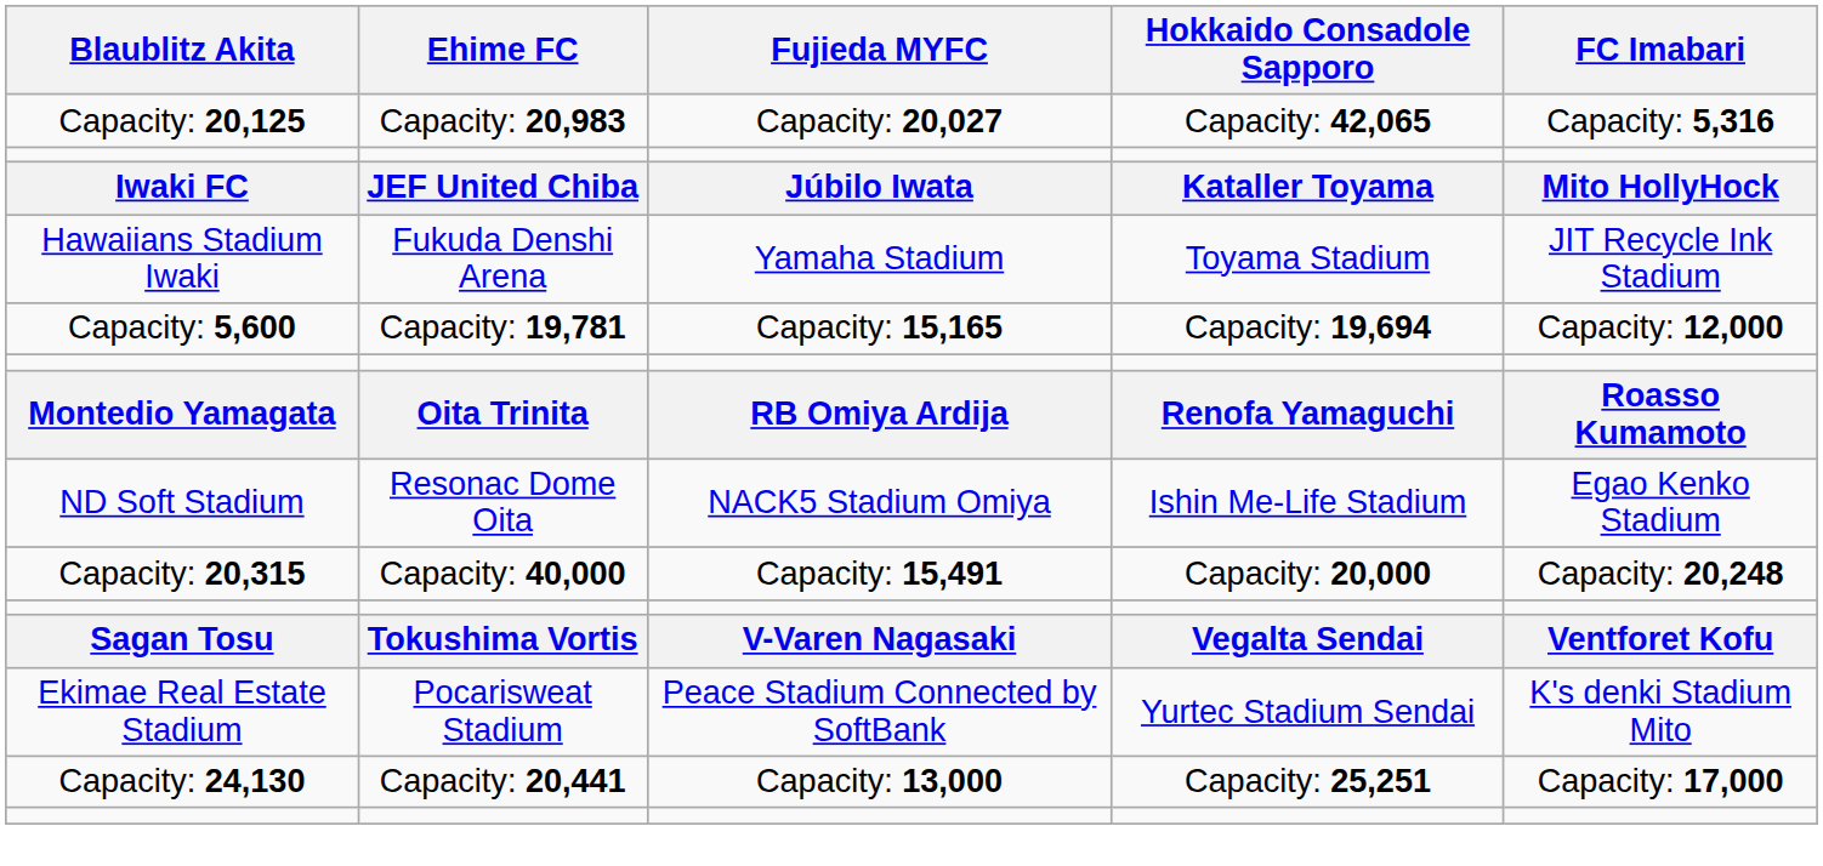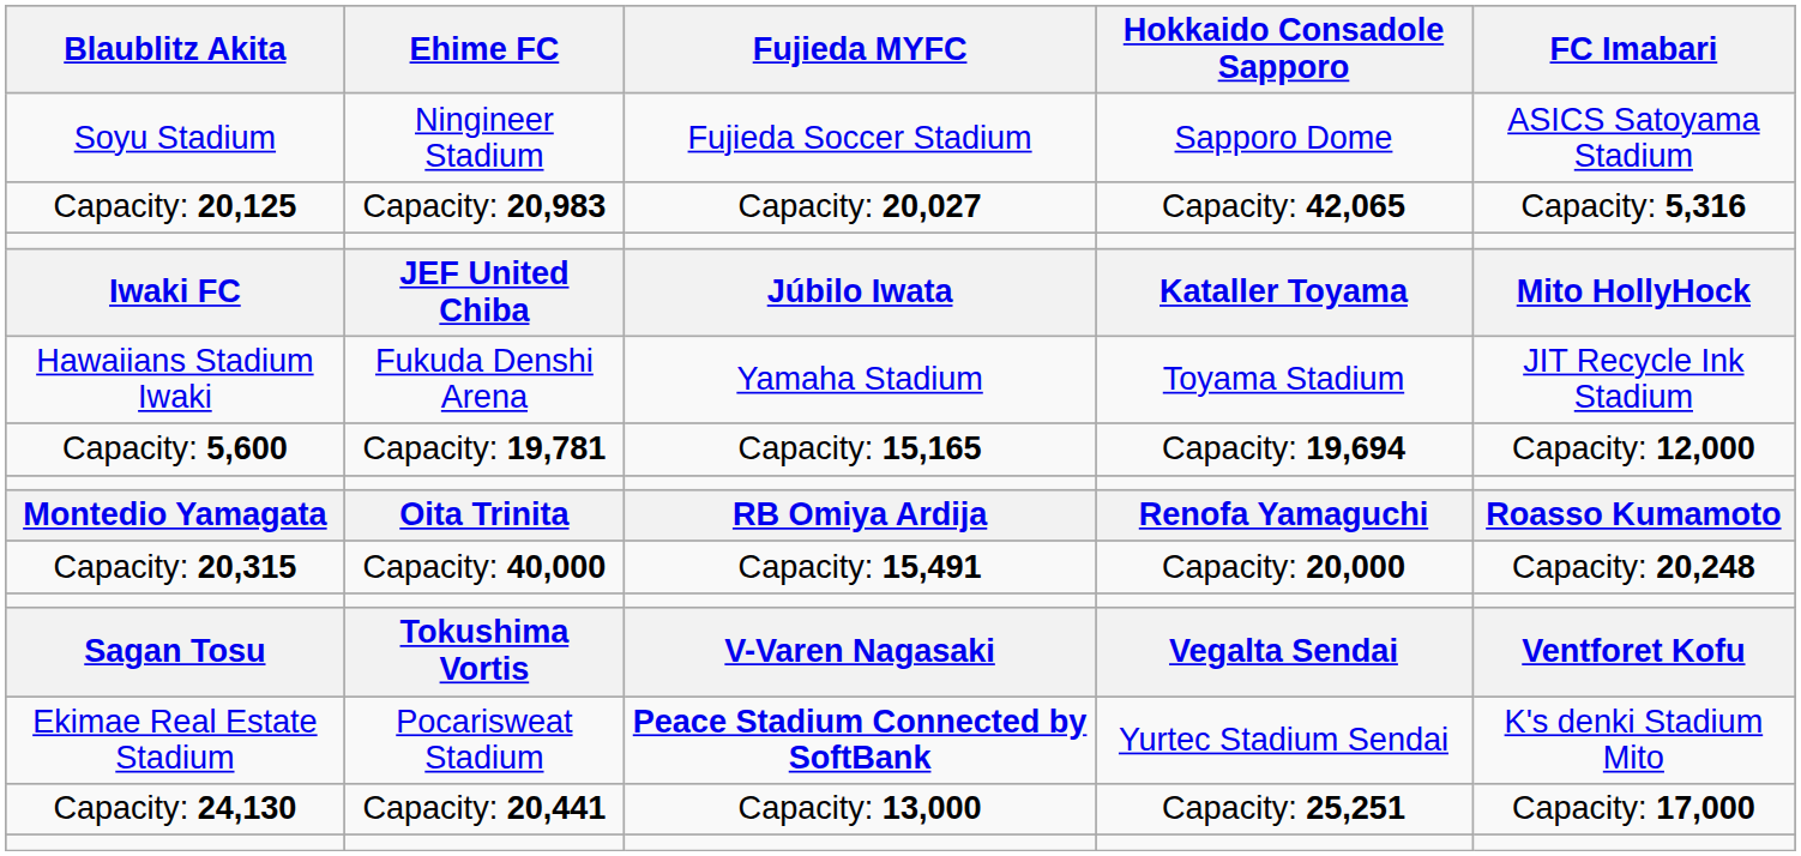+ row: Soyu Stadium | Ningineer Stadium | Fujieda Soccer Stadium | Sapporo Dome | ASICS Satoyama Stadium
- row: ND Soft Stadium | Resonac Dome Oita | NACK5 Stadium Omiya | Ishin Me-Life Stadium | Egao Kenko Stadium
Ekimae Real Estate Stadium | Fujieda MYFC: normal -> bold
